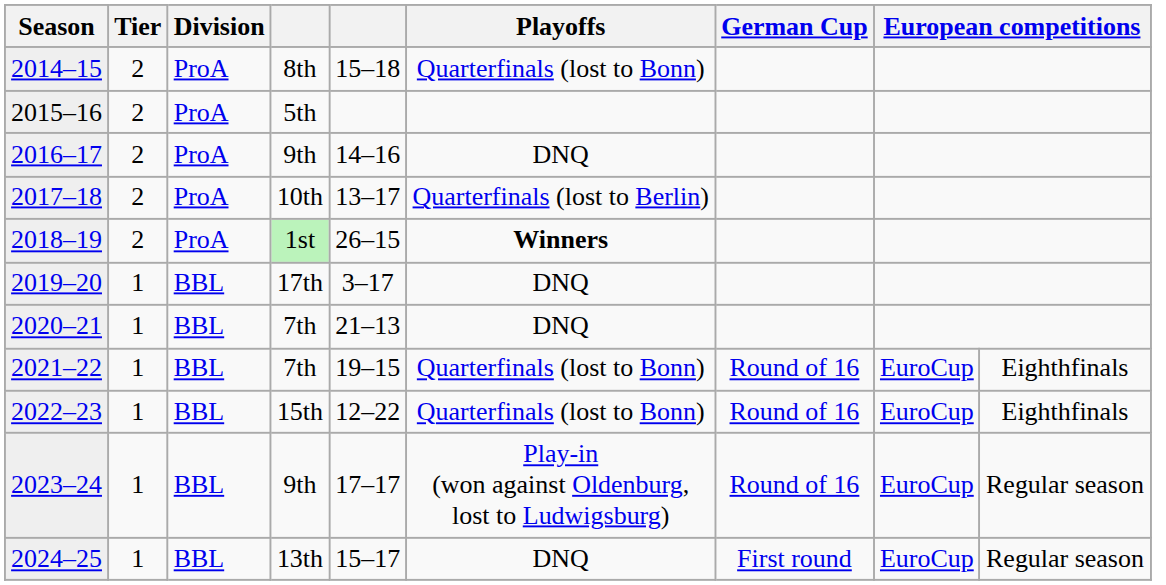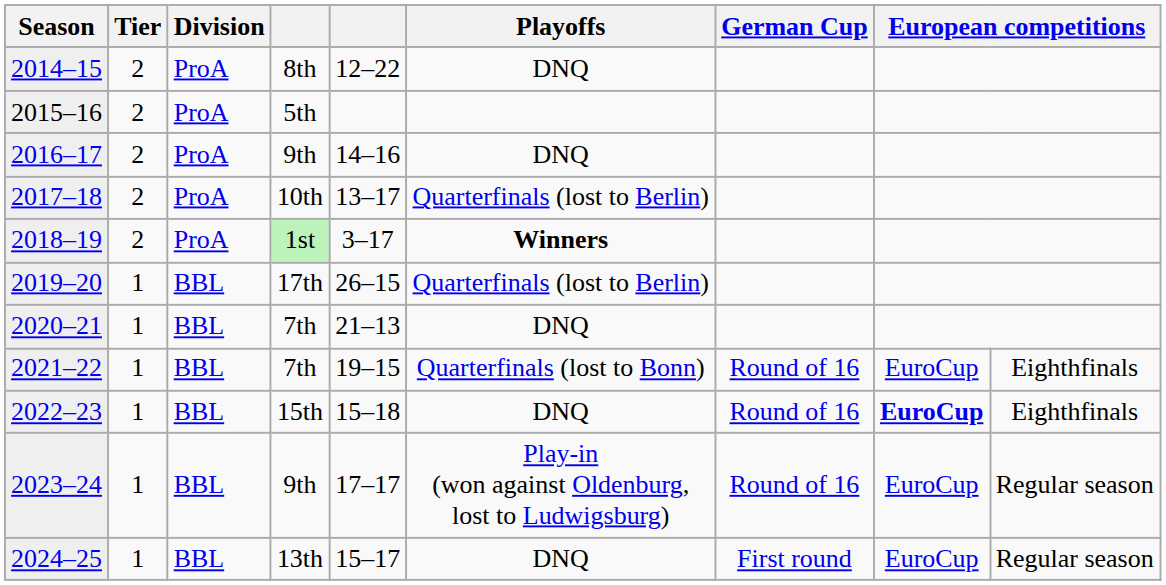2014–15 | column 5: 15–18 -> 12–22
2014–15 | Playoffs: Quarterfinals (lost to Bonn) -> DNQ
2018–19 | column 5: 26–15 -> 3–17
2019–20 | column 5: 3–17 -> 26–15
2019–20 | Playoffs: DNQ -> Quarterfinals (lost to Berlin)
2022–23 | column 5: 12–22 -> 15–18
2022–23 | Playoffs: Quarterfinals (lost to Bonn) -> DNQ
2022–23 | column 8: normal -> bold
